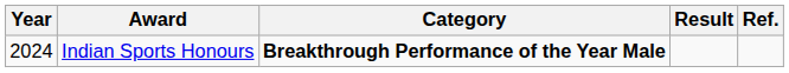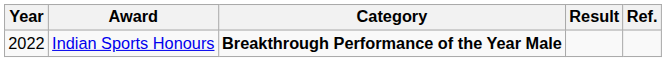Indian Sports Honours | Year: 2024 -> 2022
